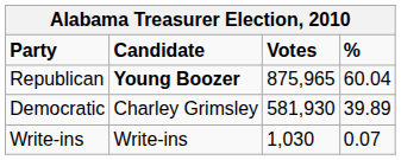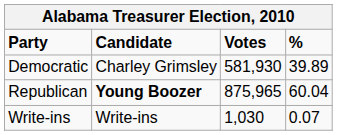rows swapped: Republican <-> Democratic
